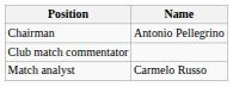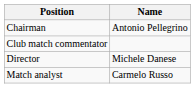+ row: Director | Michele Danese
